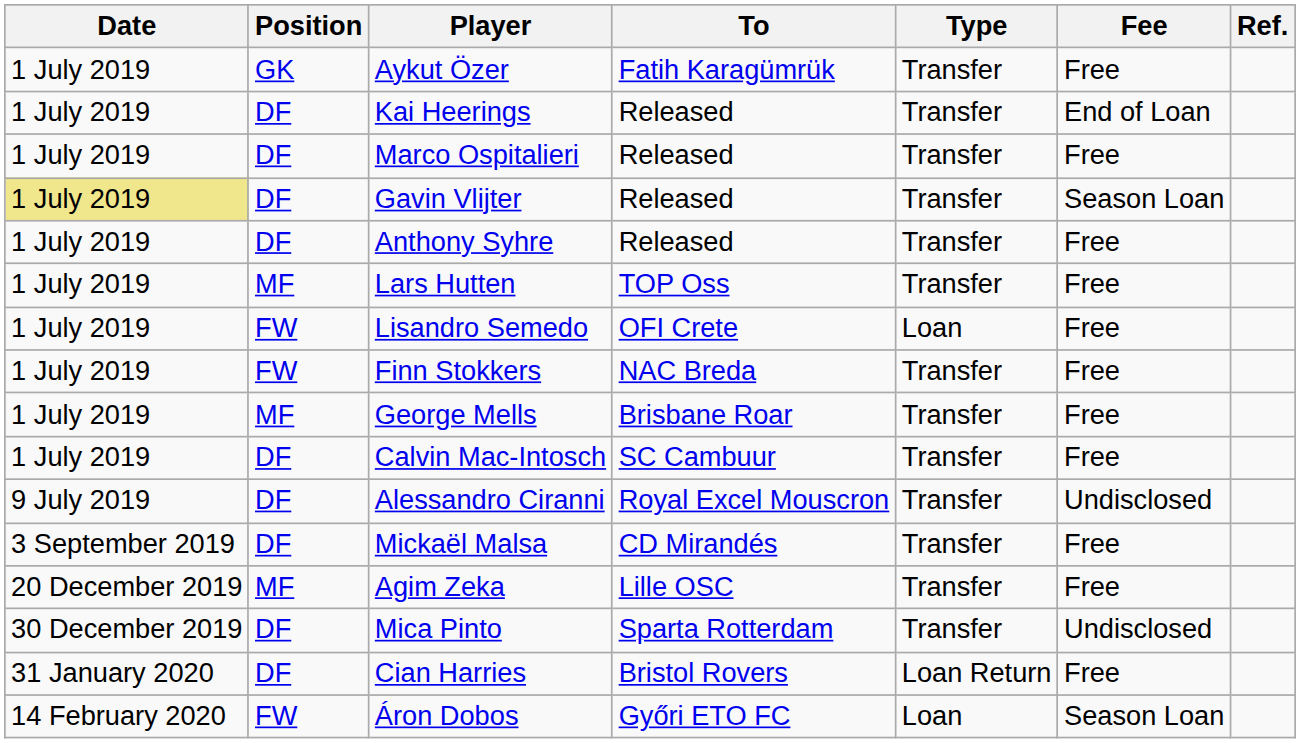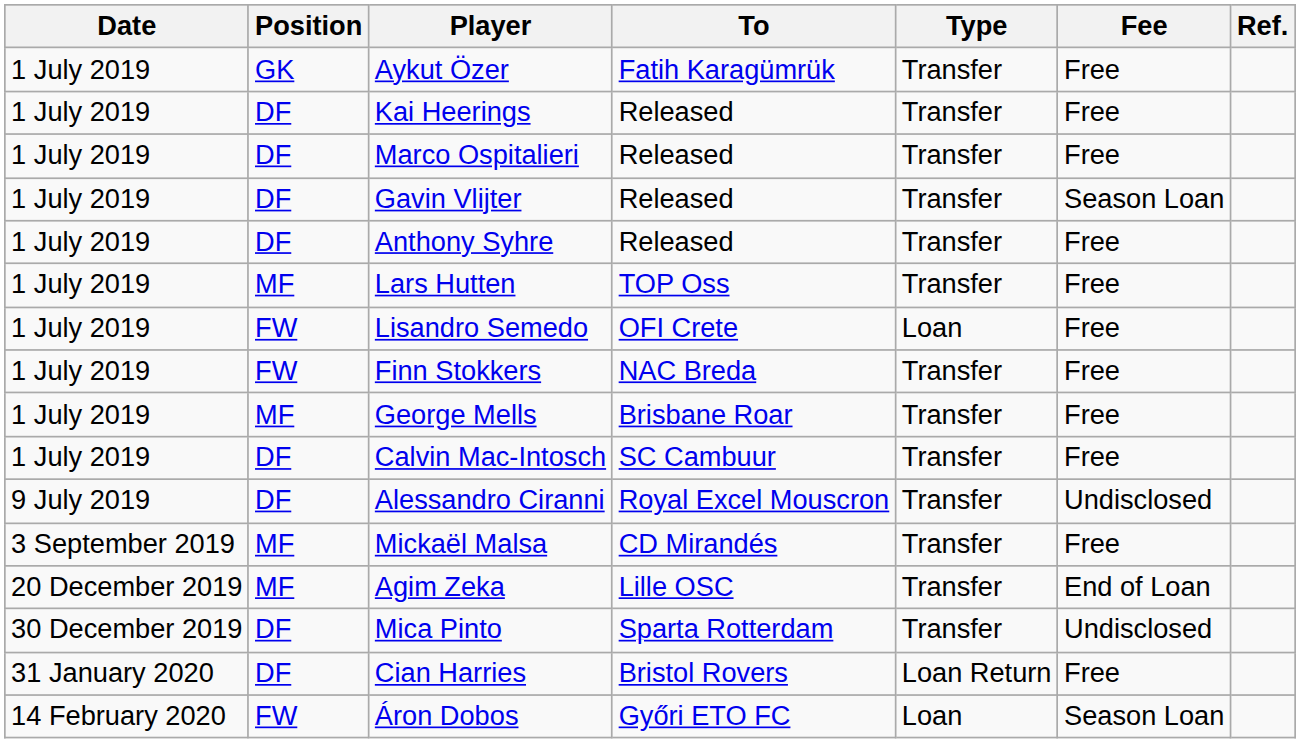Kai Heerings | Fee: End of Loan -> Free
Gavin Vlijter | Date: khaki background -> no background
Mickaël Malsa | Position: DF -> MF
Agim Zeka | Fee: Free -> End of Loan
